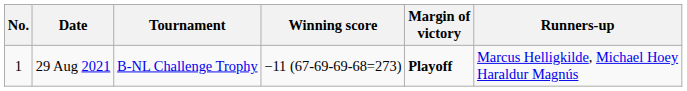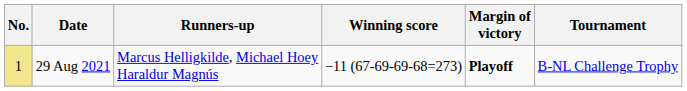columns swapped: Tournament <-> Runners-up
29 Aug 2021 | No.: no background -> khaki background
